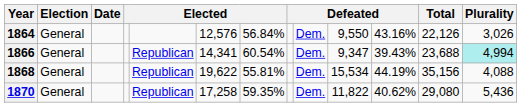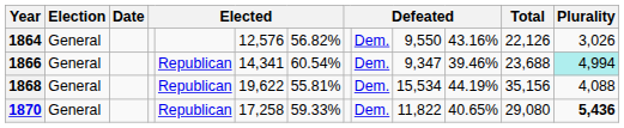1864 | column 7: 56.84% -> 56.82%
1866 | column 11: 39.43% -> 39.46%
1870 | column 7: 59.35% -> 59.33%
1870 | column 11: 40.62% -> 40.65%
1870 | Plurality: normal -> bold
